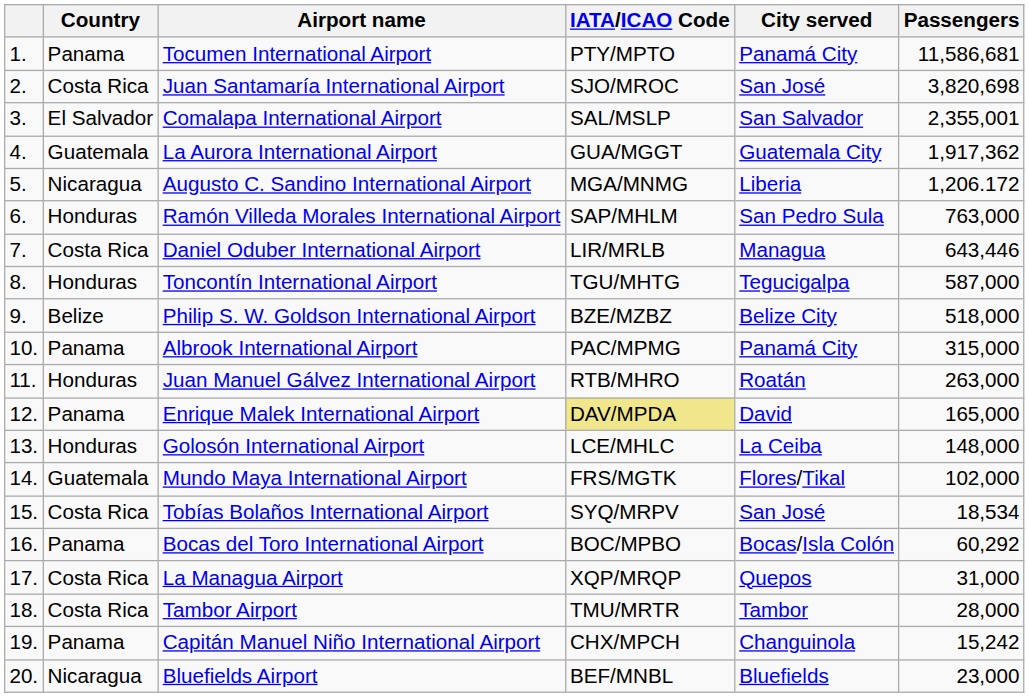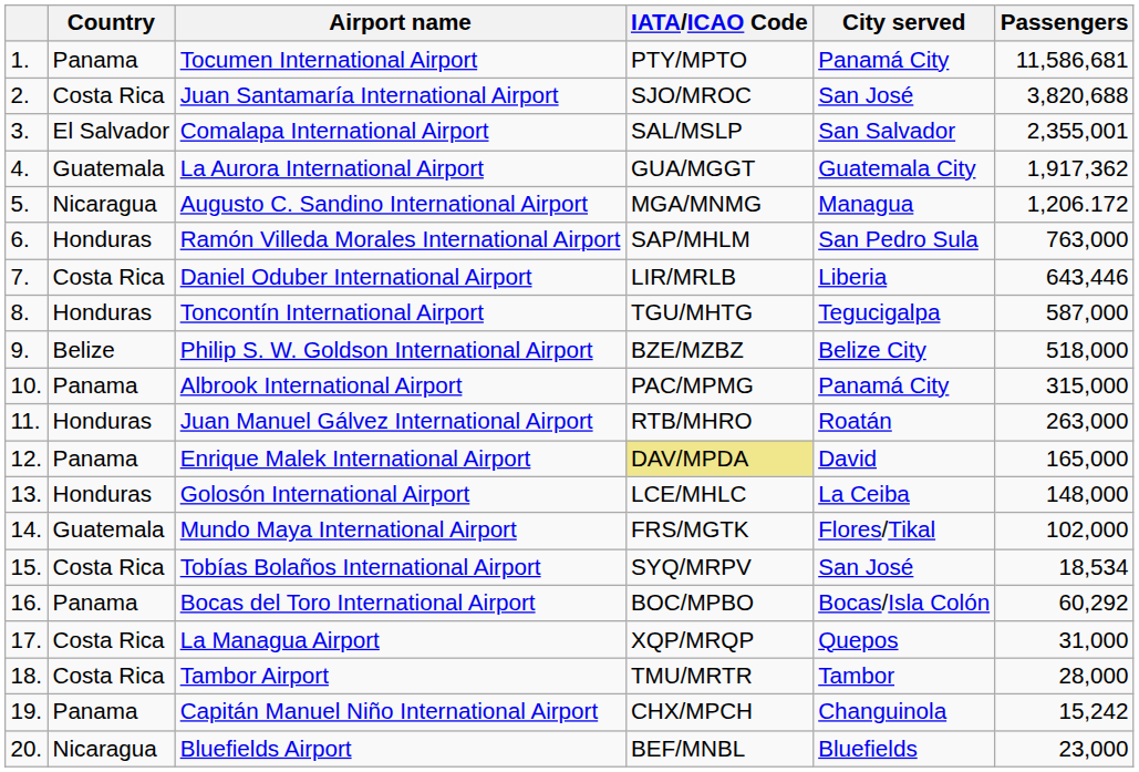Juan Santamaría International Airport | Passengers: 3,820,698 -> 3,820,688
Augusto C. Sandino International Airport | City served: Liberia -> Managua
Daniel Oduber International Airport | City served: Managua -> Liberia
